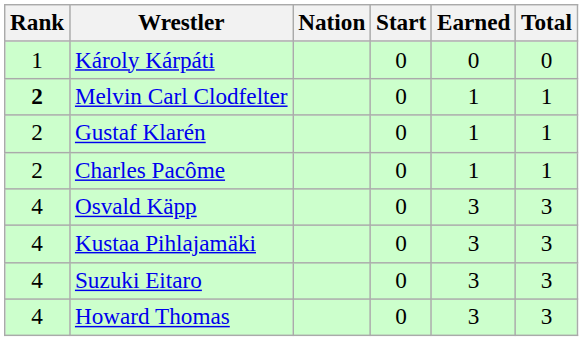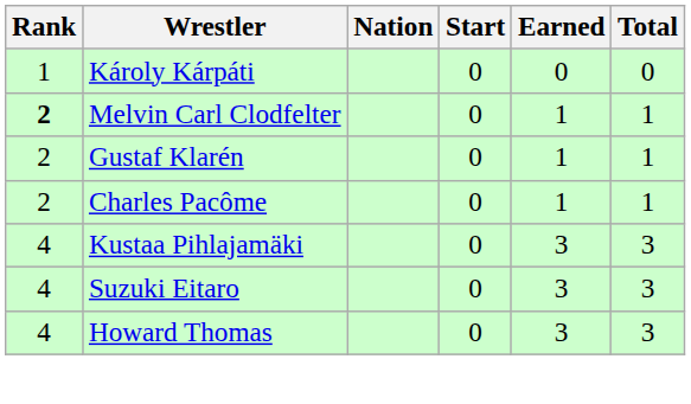- row: 4 | Osvald Käpp | 0 | 3 | 3
